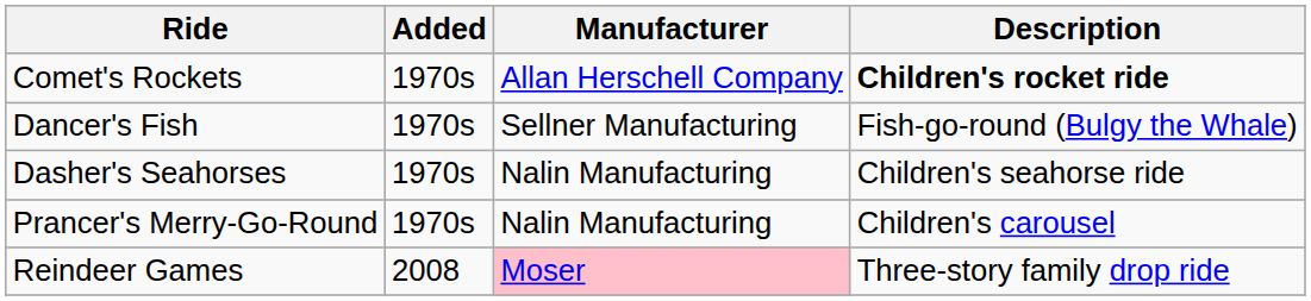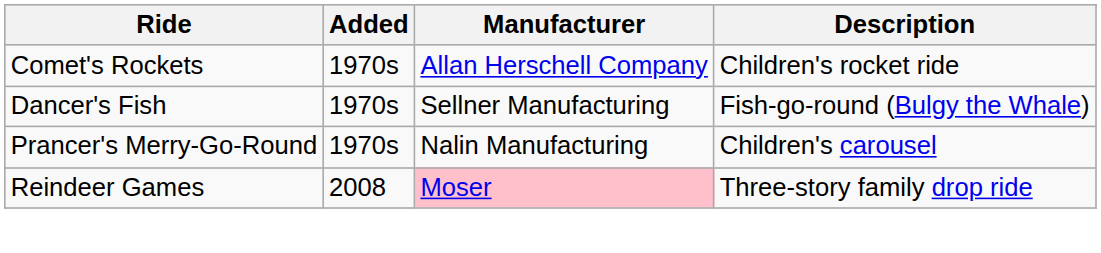Comet's Rockets | Description: bold -> normal
- row: Dasher's Seahorses | 1970s | Nalin Manufacturing | Children's seahorse ride
